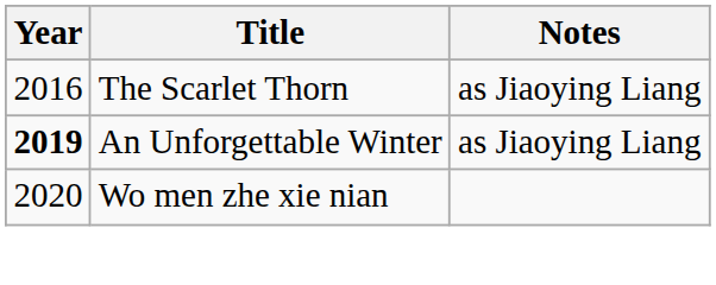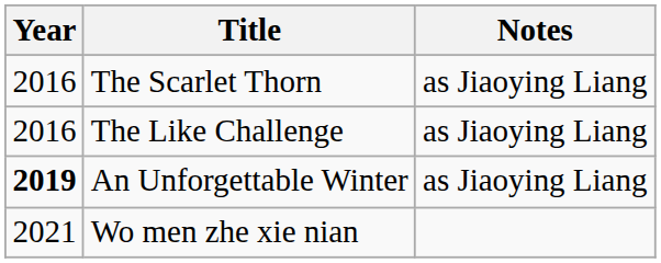+ row: 2016 | The Like Challenge | as Jiaoying Liang
Wo men zhe xie nian | Year: 2020 -> 2021
